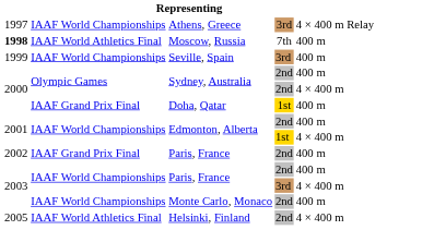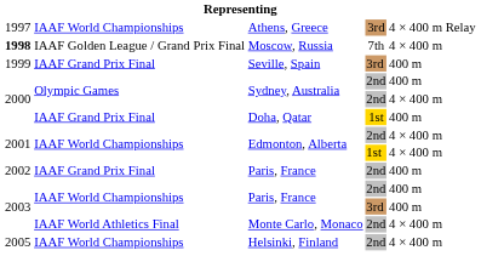Moscow, Russia | column 2: IAAF World Athletics Final -> IAAF Golden League / Grand Prix Final
Moscow, Russia | column 5: 400 m -> 4 × 400 m
Seville, Spain | column 2: IAAF World Championships -> IAAF Grand Prix Final
Edmonton, Alberta / 2nd | column 5: 400 m -> 4 × 400 m
Paris, France / 3rd | column 5: 4 × 400 m -> 400 m
Monte Carlo, Monaco | column 2: IAAF World Championships -> IAAF World Athletics Final
Monte Carlo, Monaco | column 5: 400 m -> 4 × 400 m
Helsinki, Finland | column 2: IAAF World Athletics Final -> IAAF World Championships
